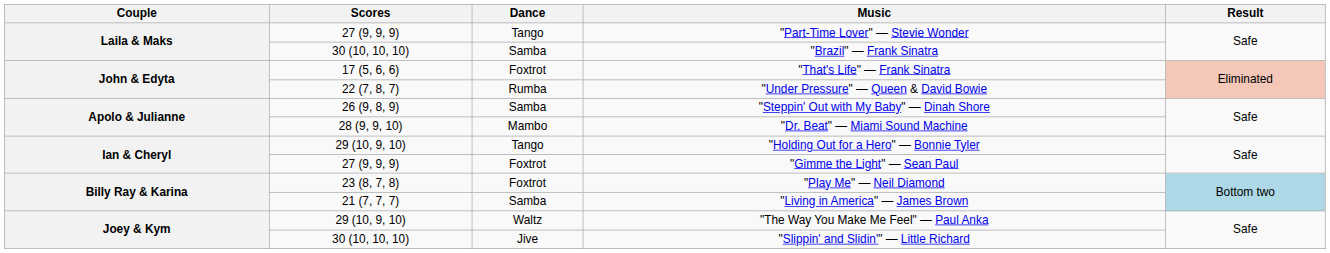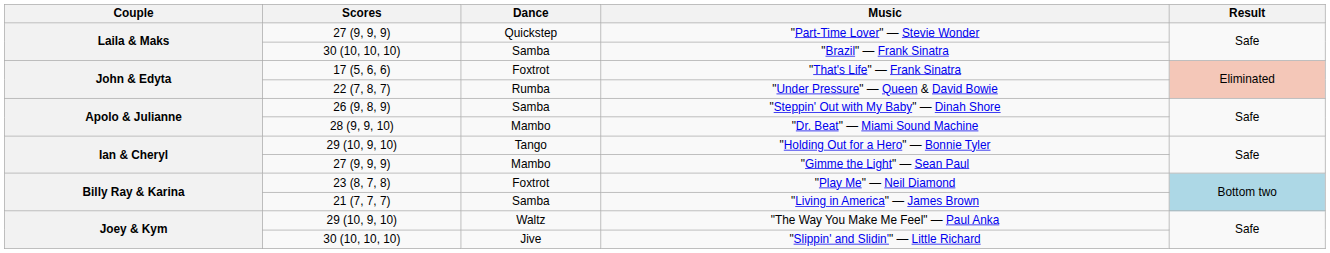"Part-Time Lover" — Stevie Wonder | Dance: Tango -> Quickstep
"Gimme the Light" — Sean Paul | Dance: Foxtrot -> Mambo
